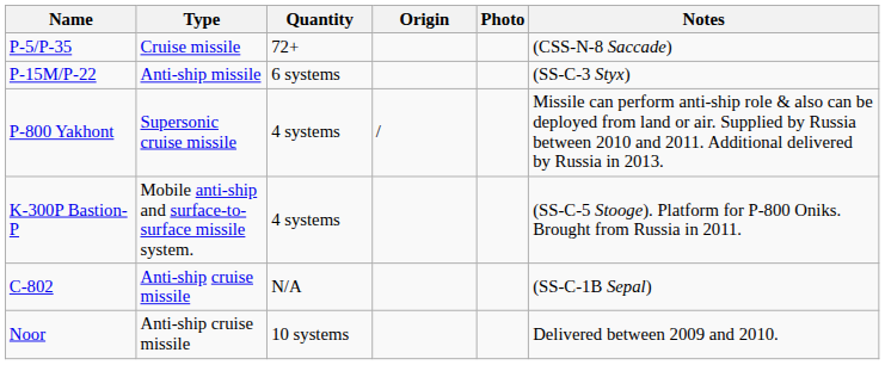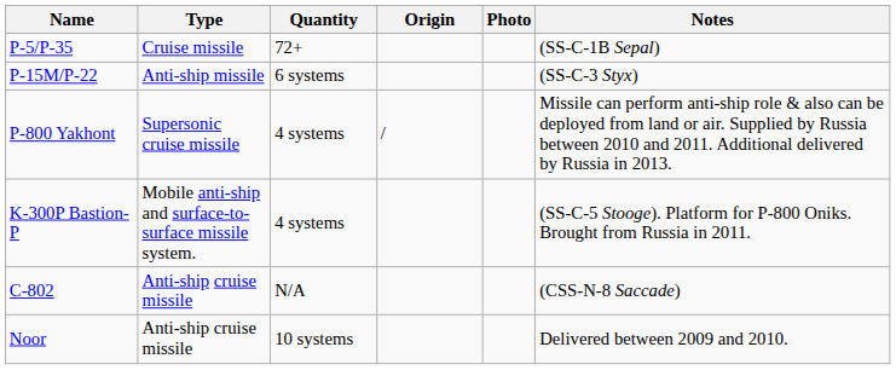P-5/P-35 | Notes: (CSS-N-8 Saccade) -> (SS-C-1B Sepal)
C-802 | Notes: (SS-C-1B Sepal) -> (CSS-N-8 Saccade)
